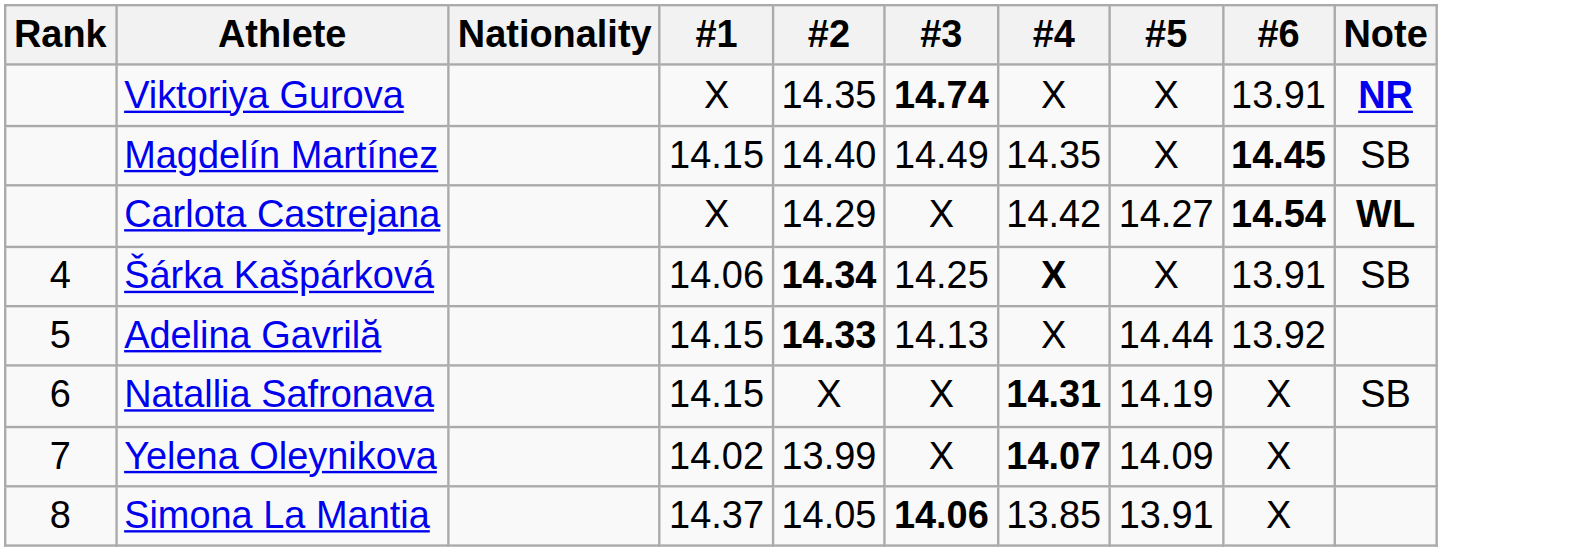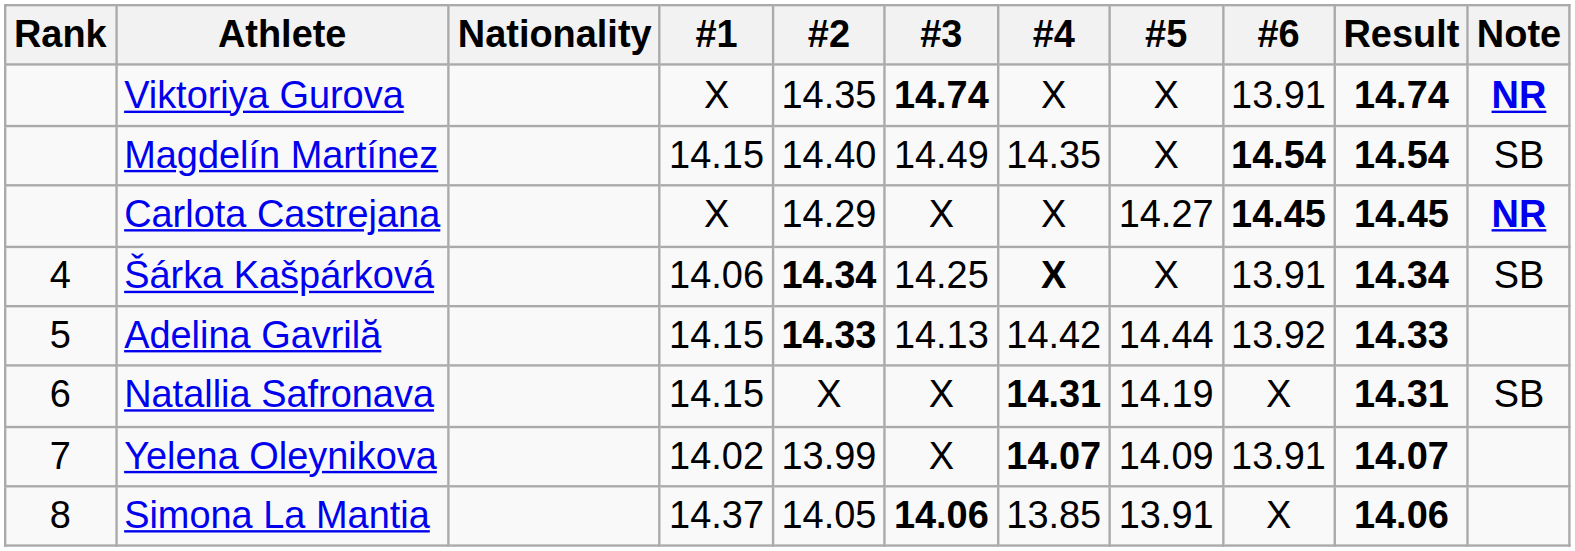+ column: Result | 14.74 | 14.54 | 14.45 | 14.34 | 14.33 | 14.31 | 14.07 | 14.06
Magdelín Martínez | #6: 14.45 -> 14.54
Carlota Castrejana | #4: 14.42 -> X
Carlota Castrejana | #6: 14.54 -> 14.45
Carlota Castrejana | Note: WL -> NR
Adelina Gavrilă | #4: X -> 14.42
Yelena Oleynikova | #6: X -> 13.91
